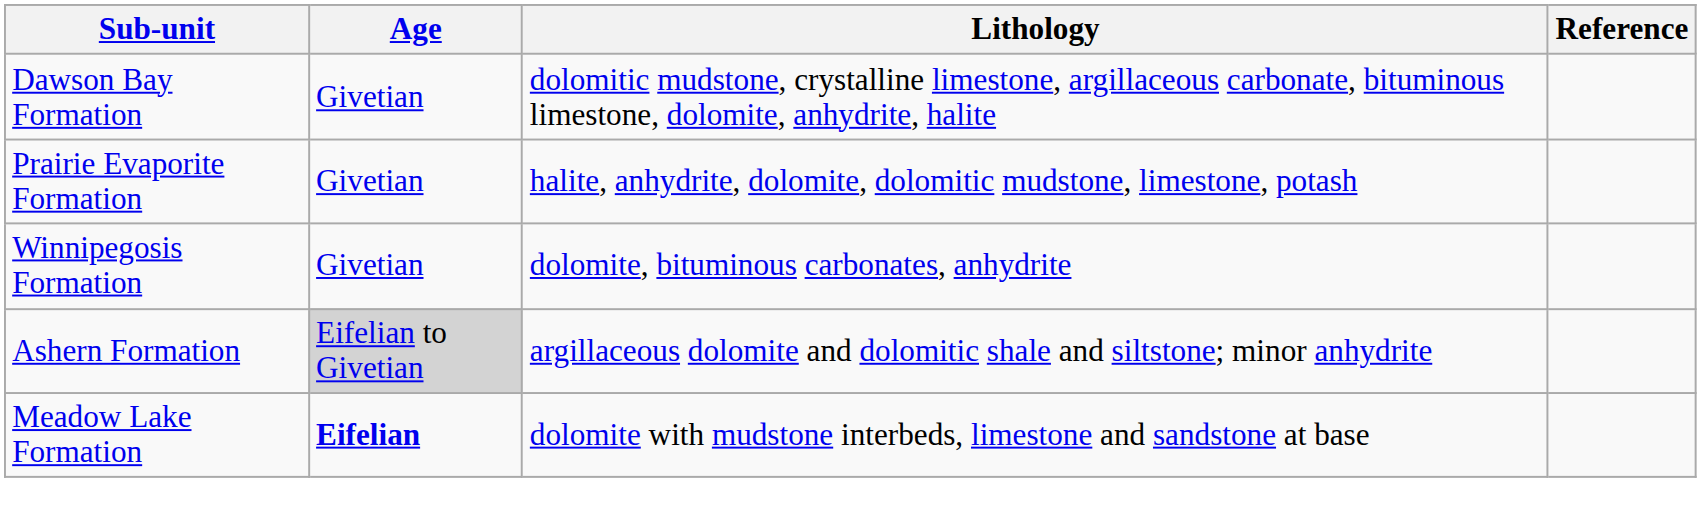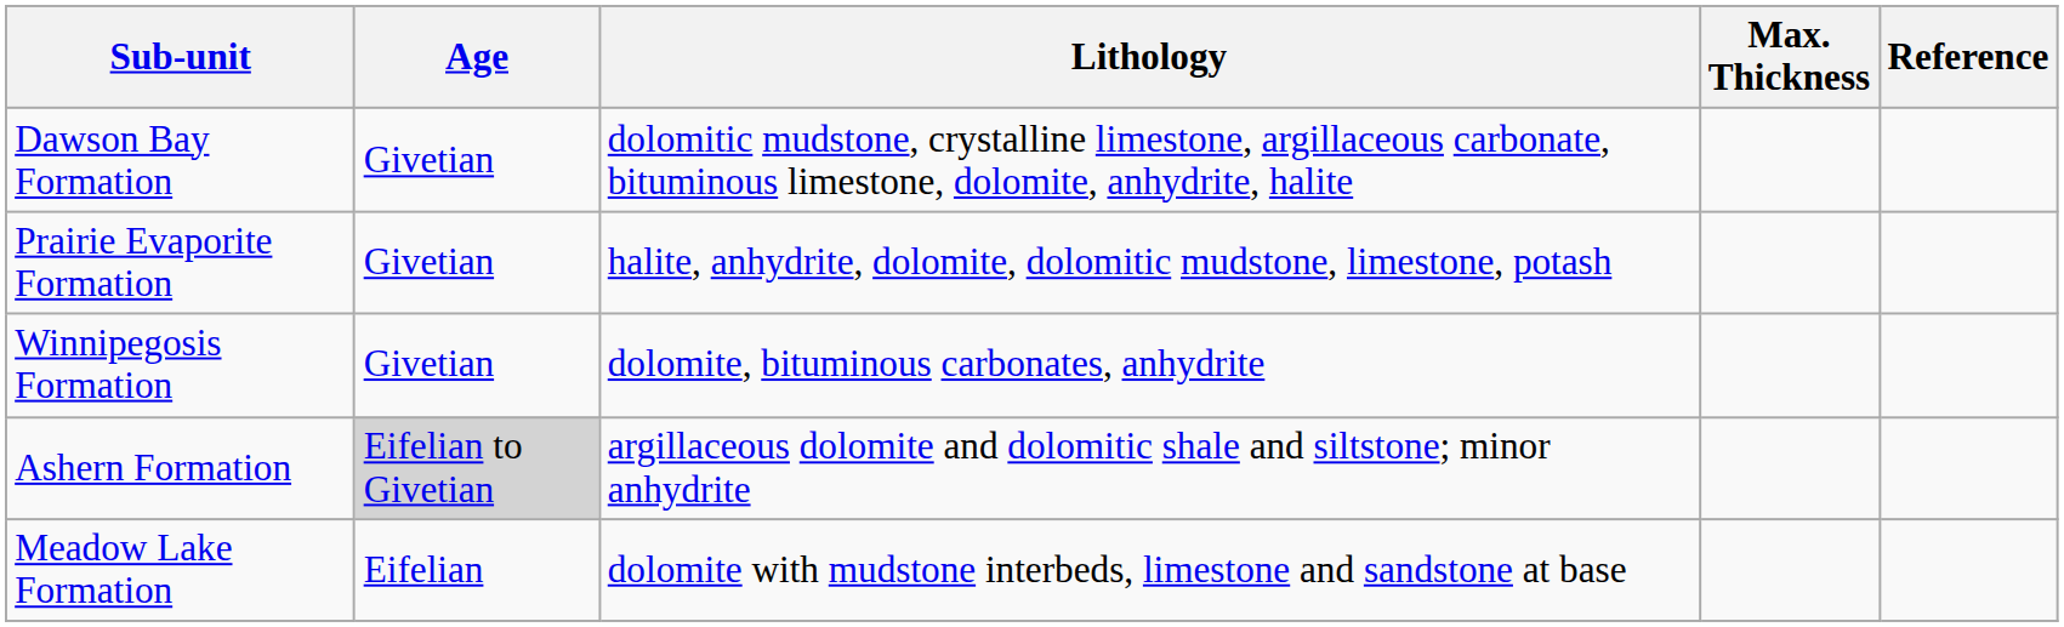+ column: Max. Thickness
Meadow Lake Formation | Age: bold -> normal
